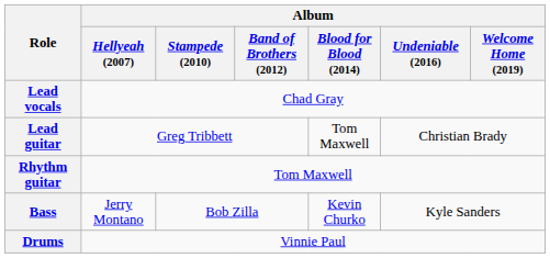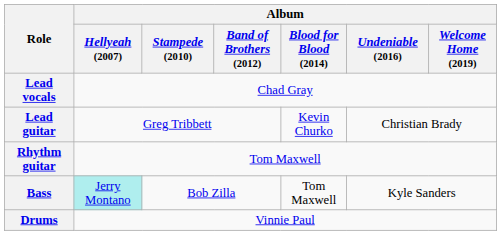Lead guitar | Album / Blood for Blood (2014): Tom Maxwell -> Kevin Churko
Bass | Album / Hellyeah (2007): no background -> paleturquoise background
Bass | Album / Blood for Blood (2014): Kevin Churko -> Tom Maxwell
